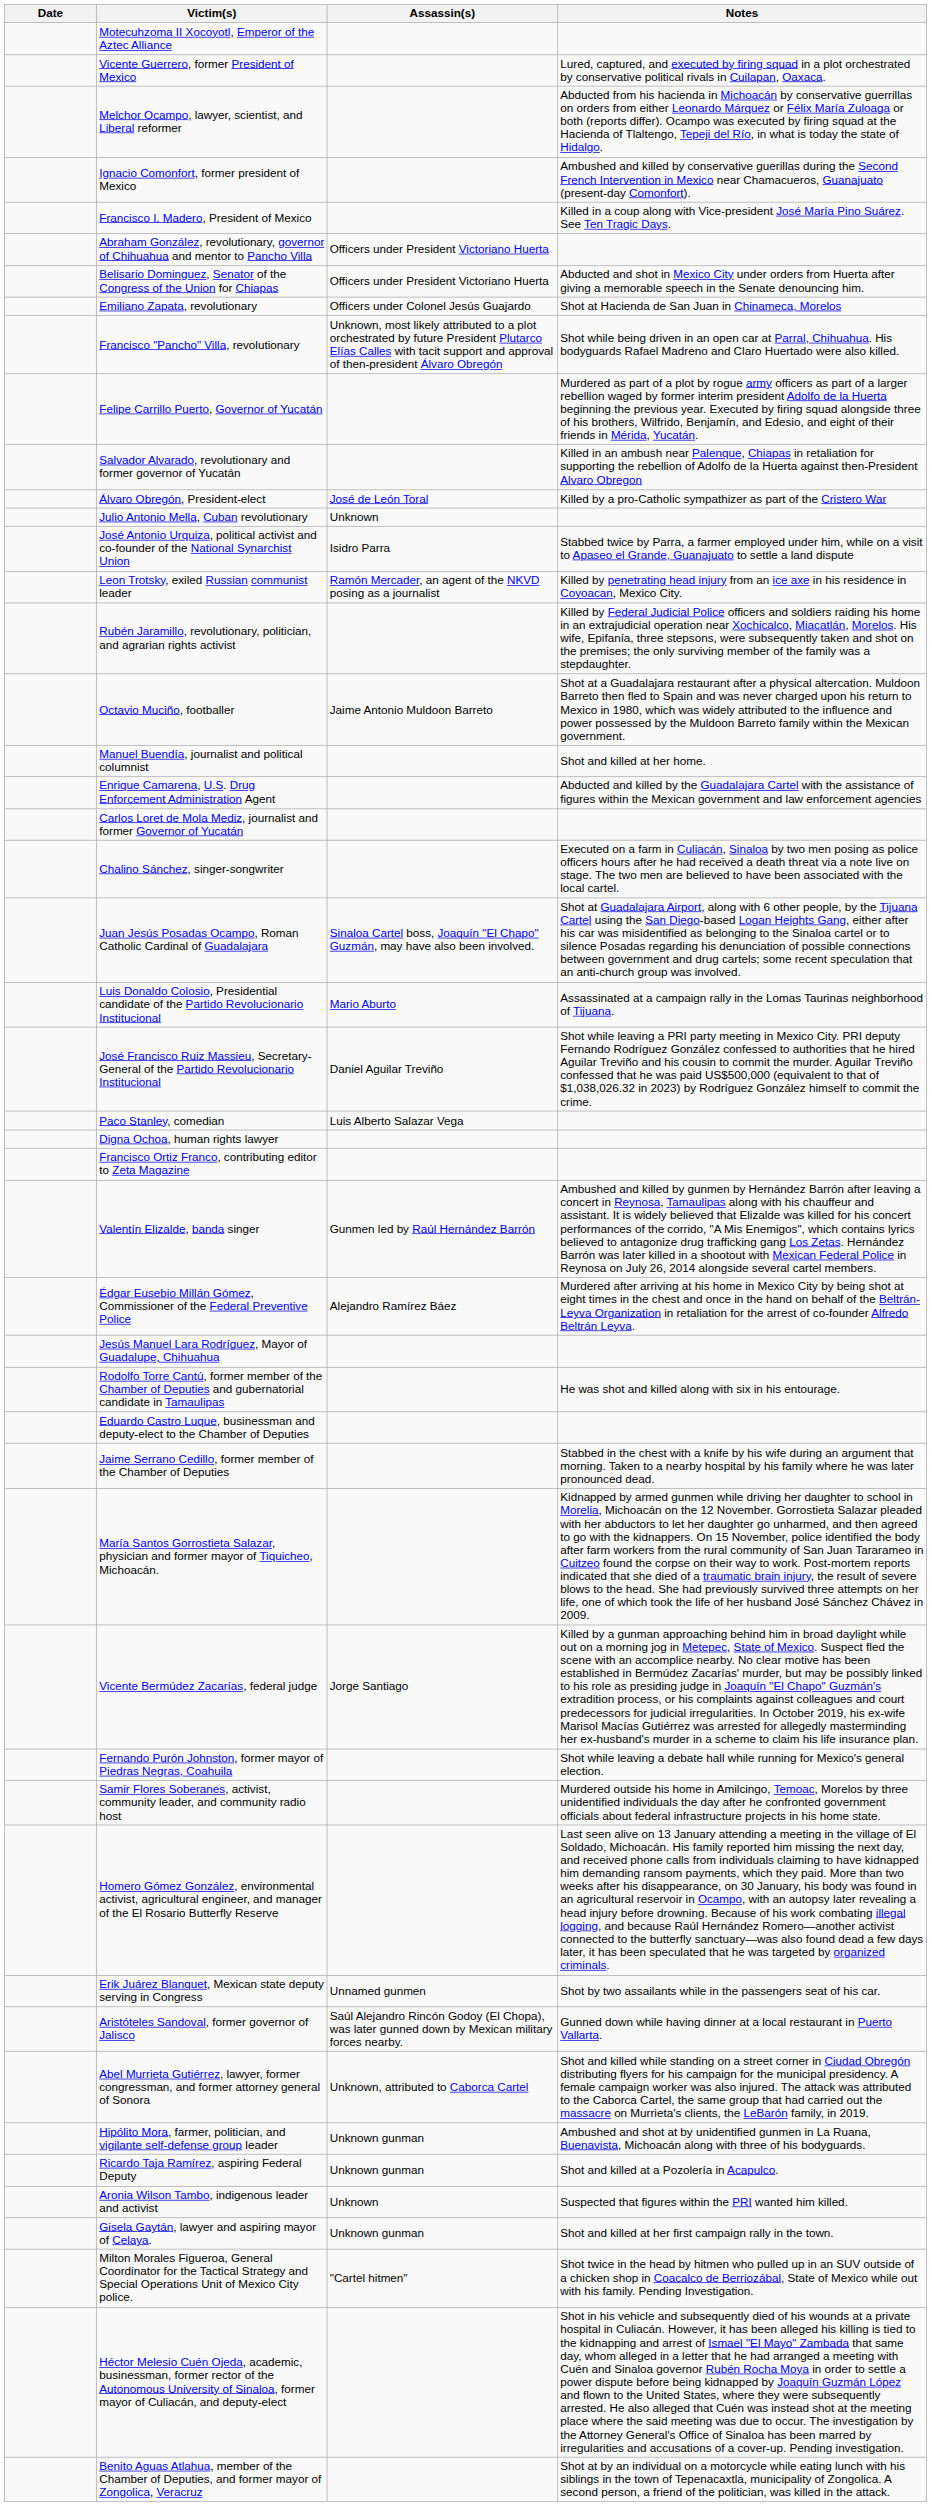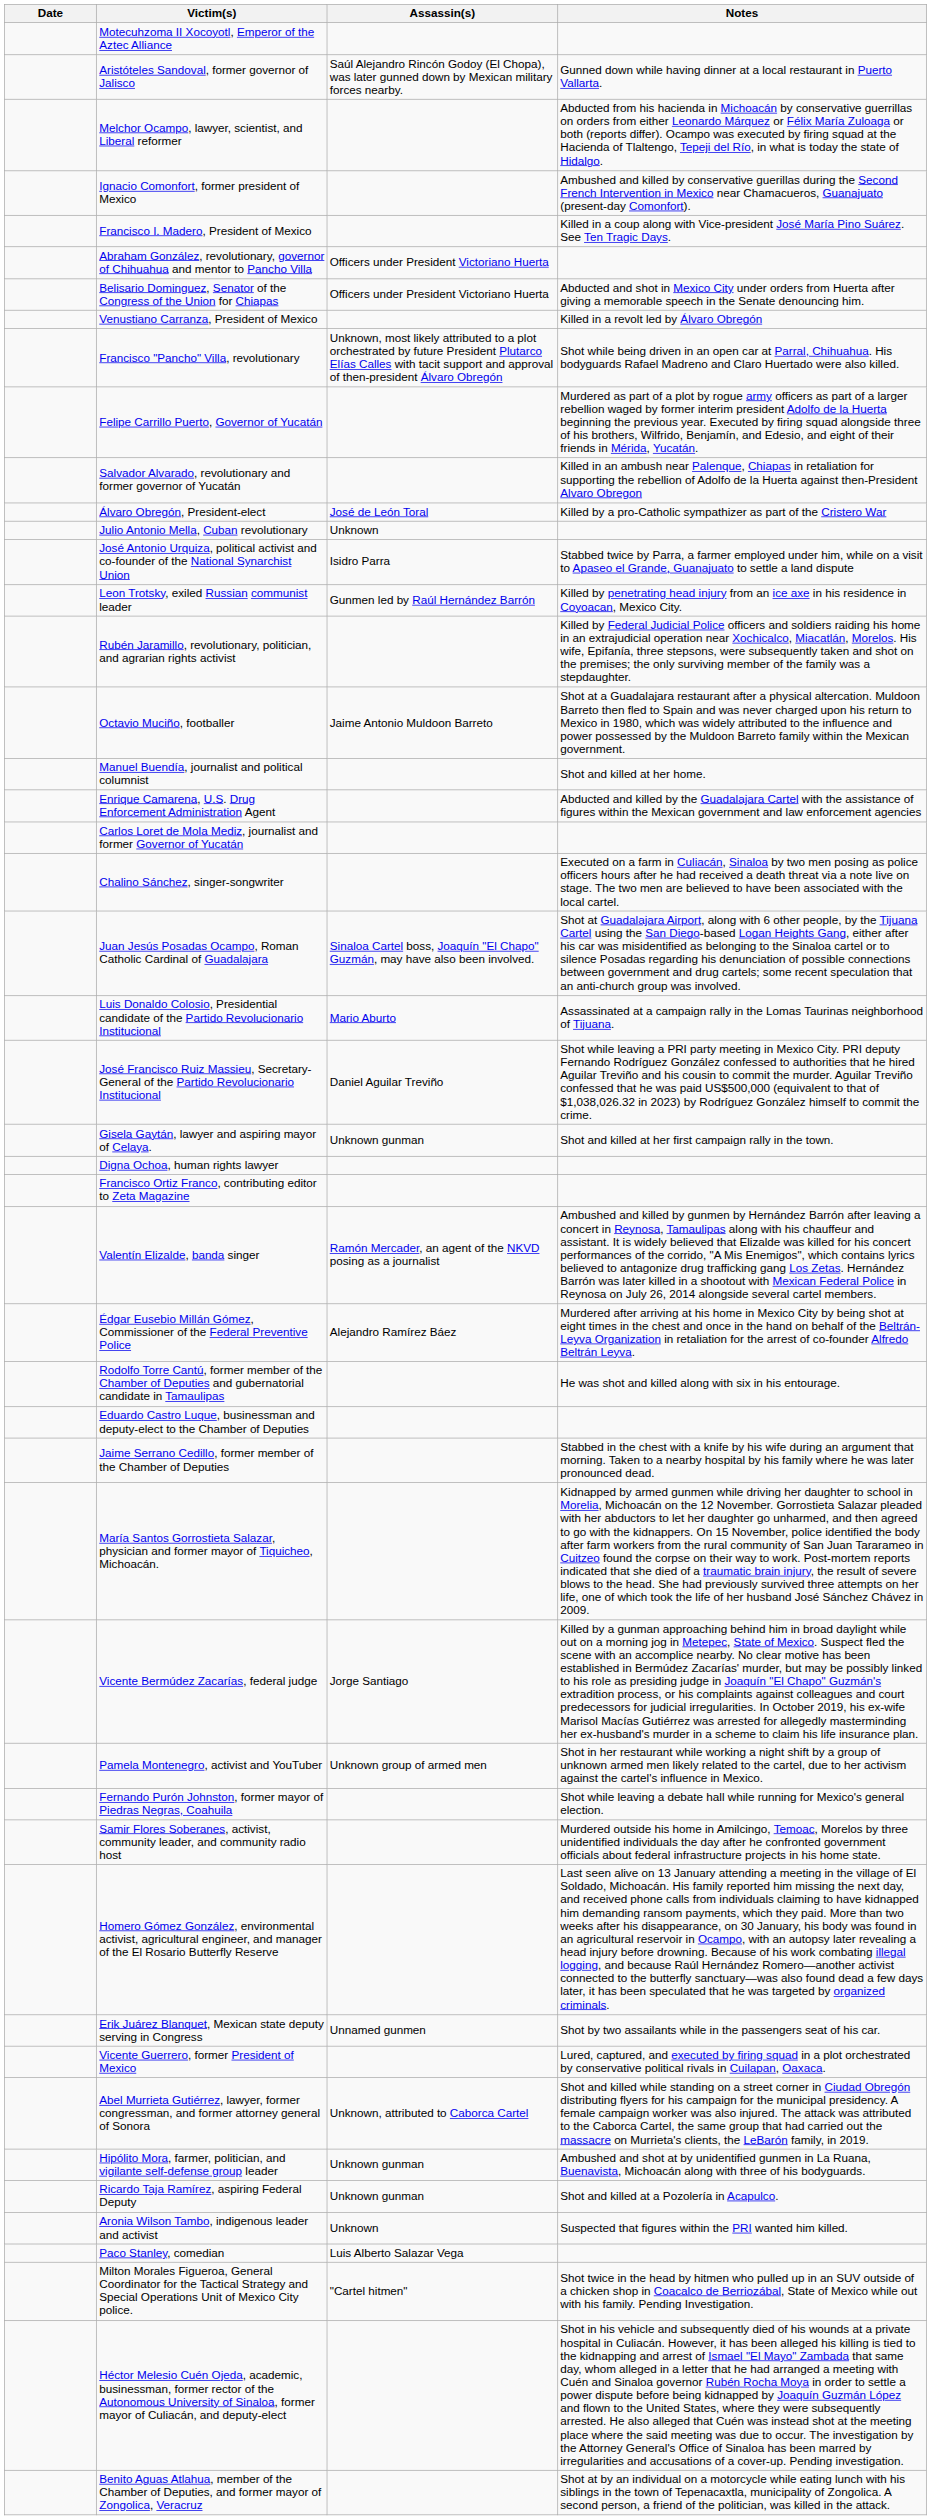rows swapped: Vicente Guerrero, former President of Mexico <-> Aristóteles Sandoval, former governor of Jalisco
- row: Emiliano Zapata, revolutionary | Officers under Colonel Jesús Guajardo | Shot at Hacienda de San Juan in Chinameca, Morelos
+ row: Venustiano Carranza, President of Mexico | Killed in a revolt led by Álvaro Obregón
Leon Trotsky, exiled Russian communist leader | Assassin(s): Ramón Mercader, an agent of the NKVD posing as a journalist -> Gunmen led by Raúl Hernández Barrón
rows swapped: Paco Stanley, comedian <-> Gisela Gaytán, lawyer and aspiring mayor of Celaya.
Valentín Elizalde, banda singer | Assassin(s): Gunmen led by Raúl Hernández Barrón -> Ramón Mercader, an agent of the NKVD posing as a journalist
- row: Jesús Manuel Lara Rodríguez, Mayor of Guadalupe, Chihuahua
+ row: Pamela Montenegro, activist and YouTuber | Unknown group of armed men | Shot in her restaurant while working a night shift by a group of unknown armed men likely related to the cartel, due to her activism against the cartel's influence in Mexico.
